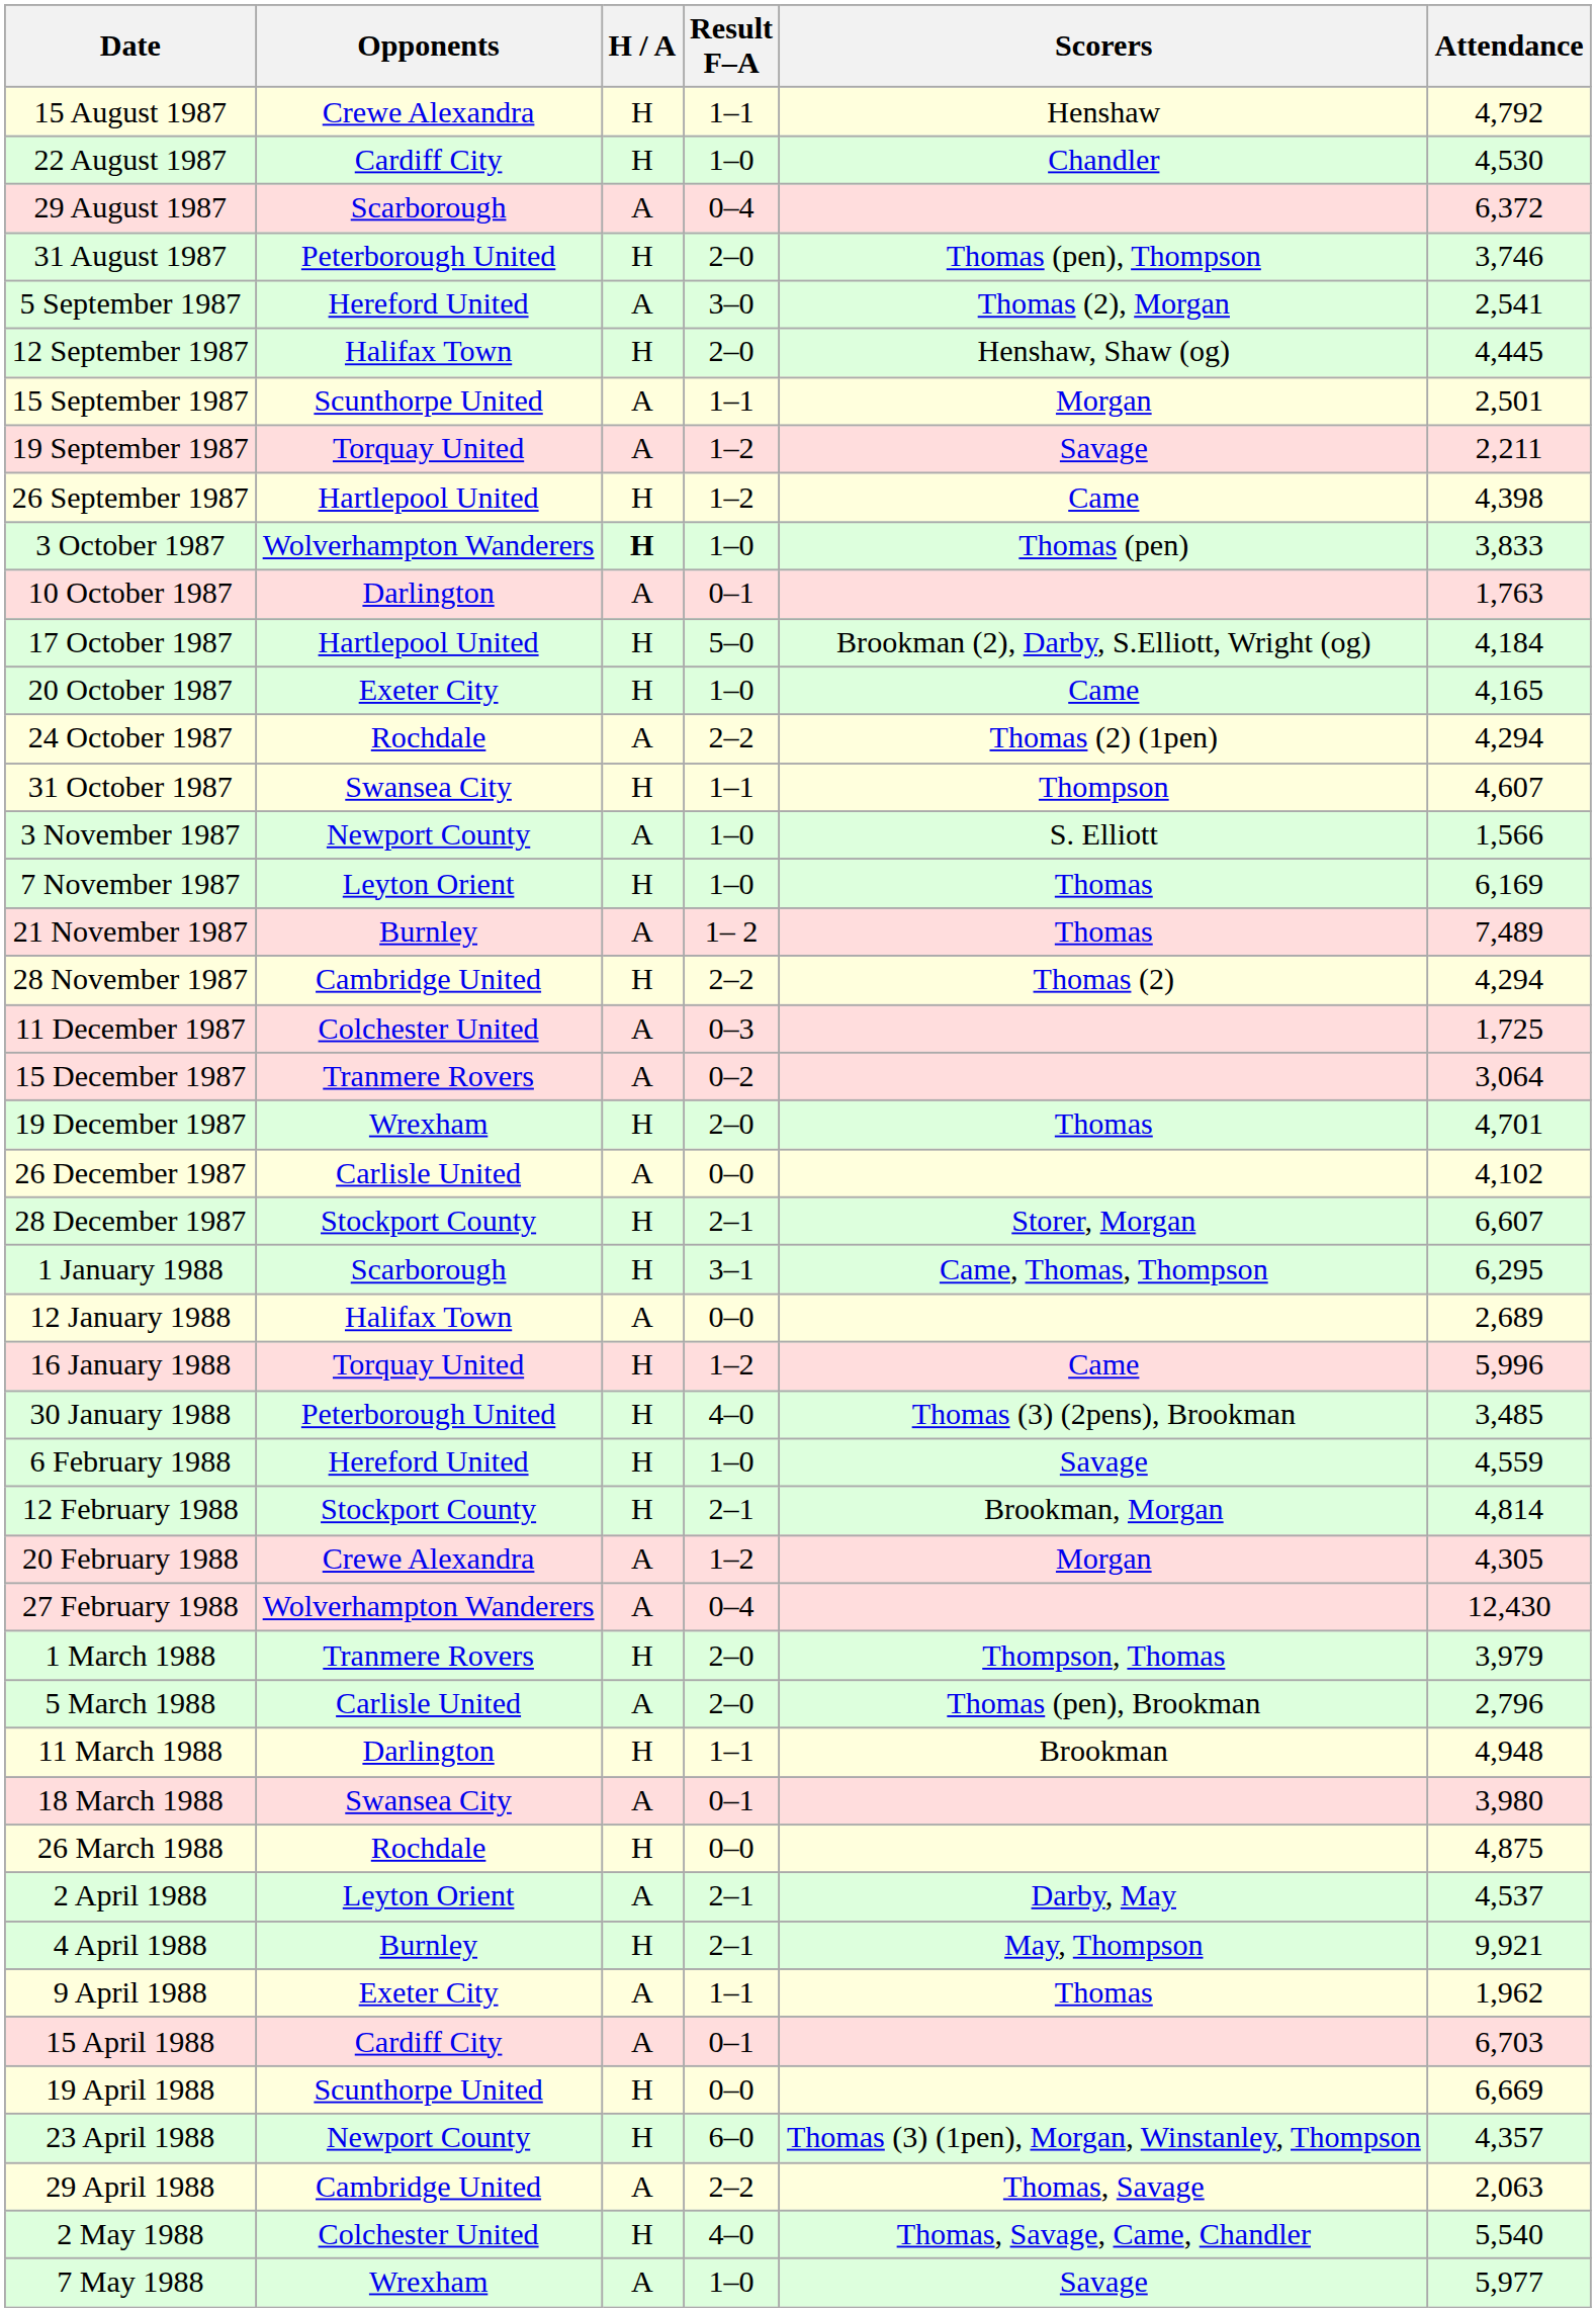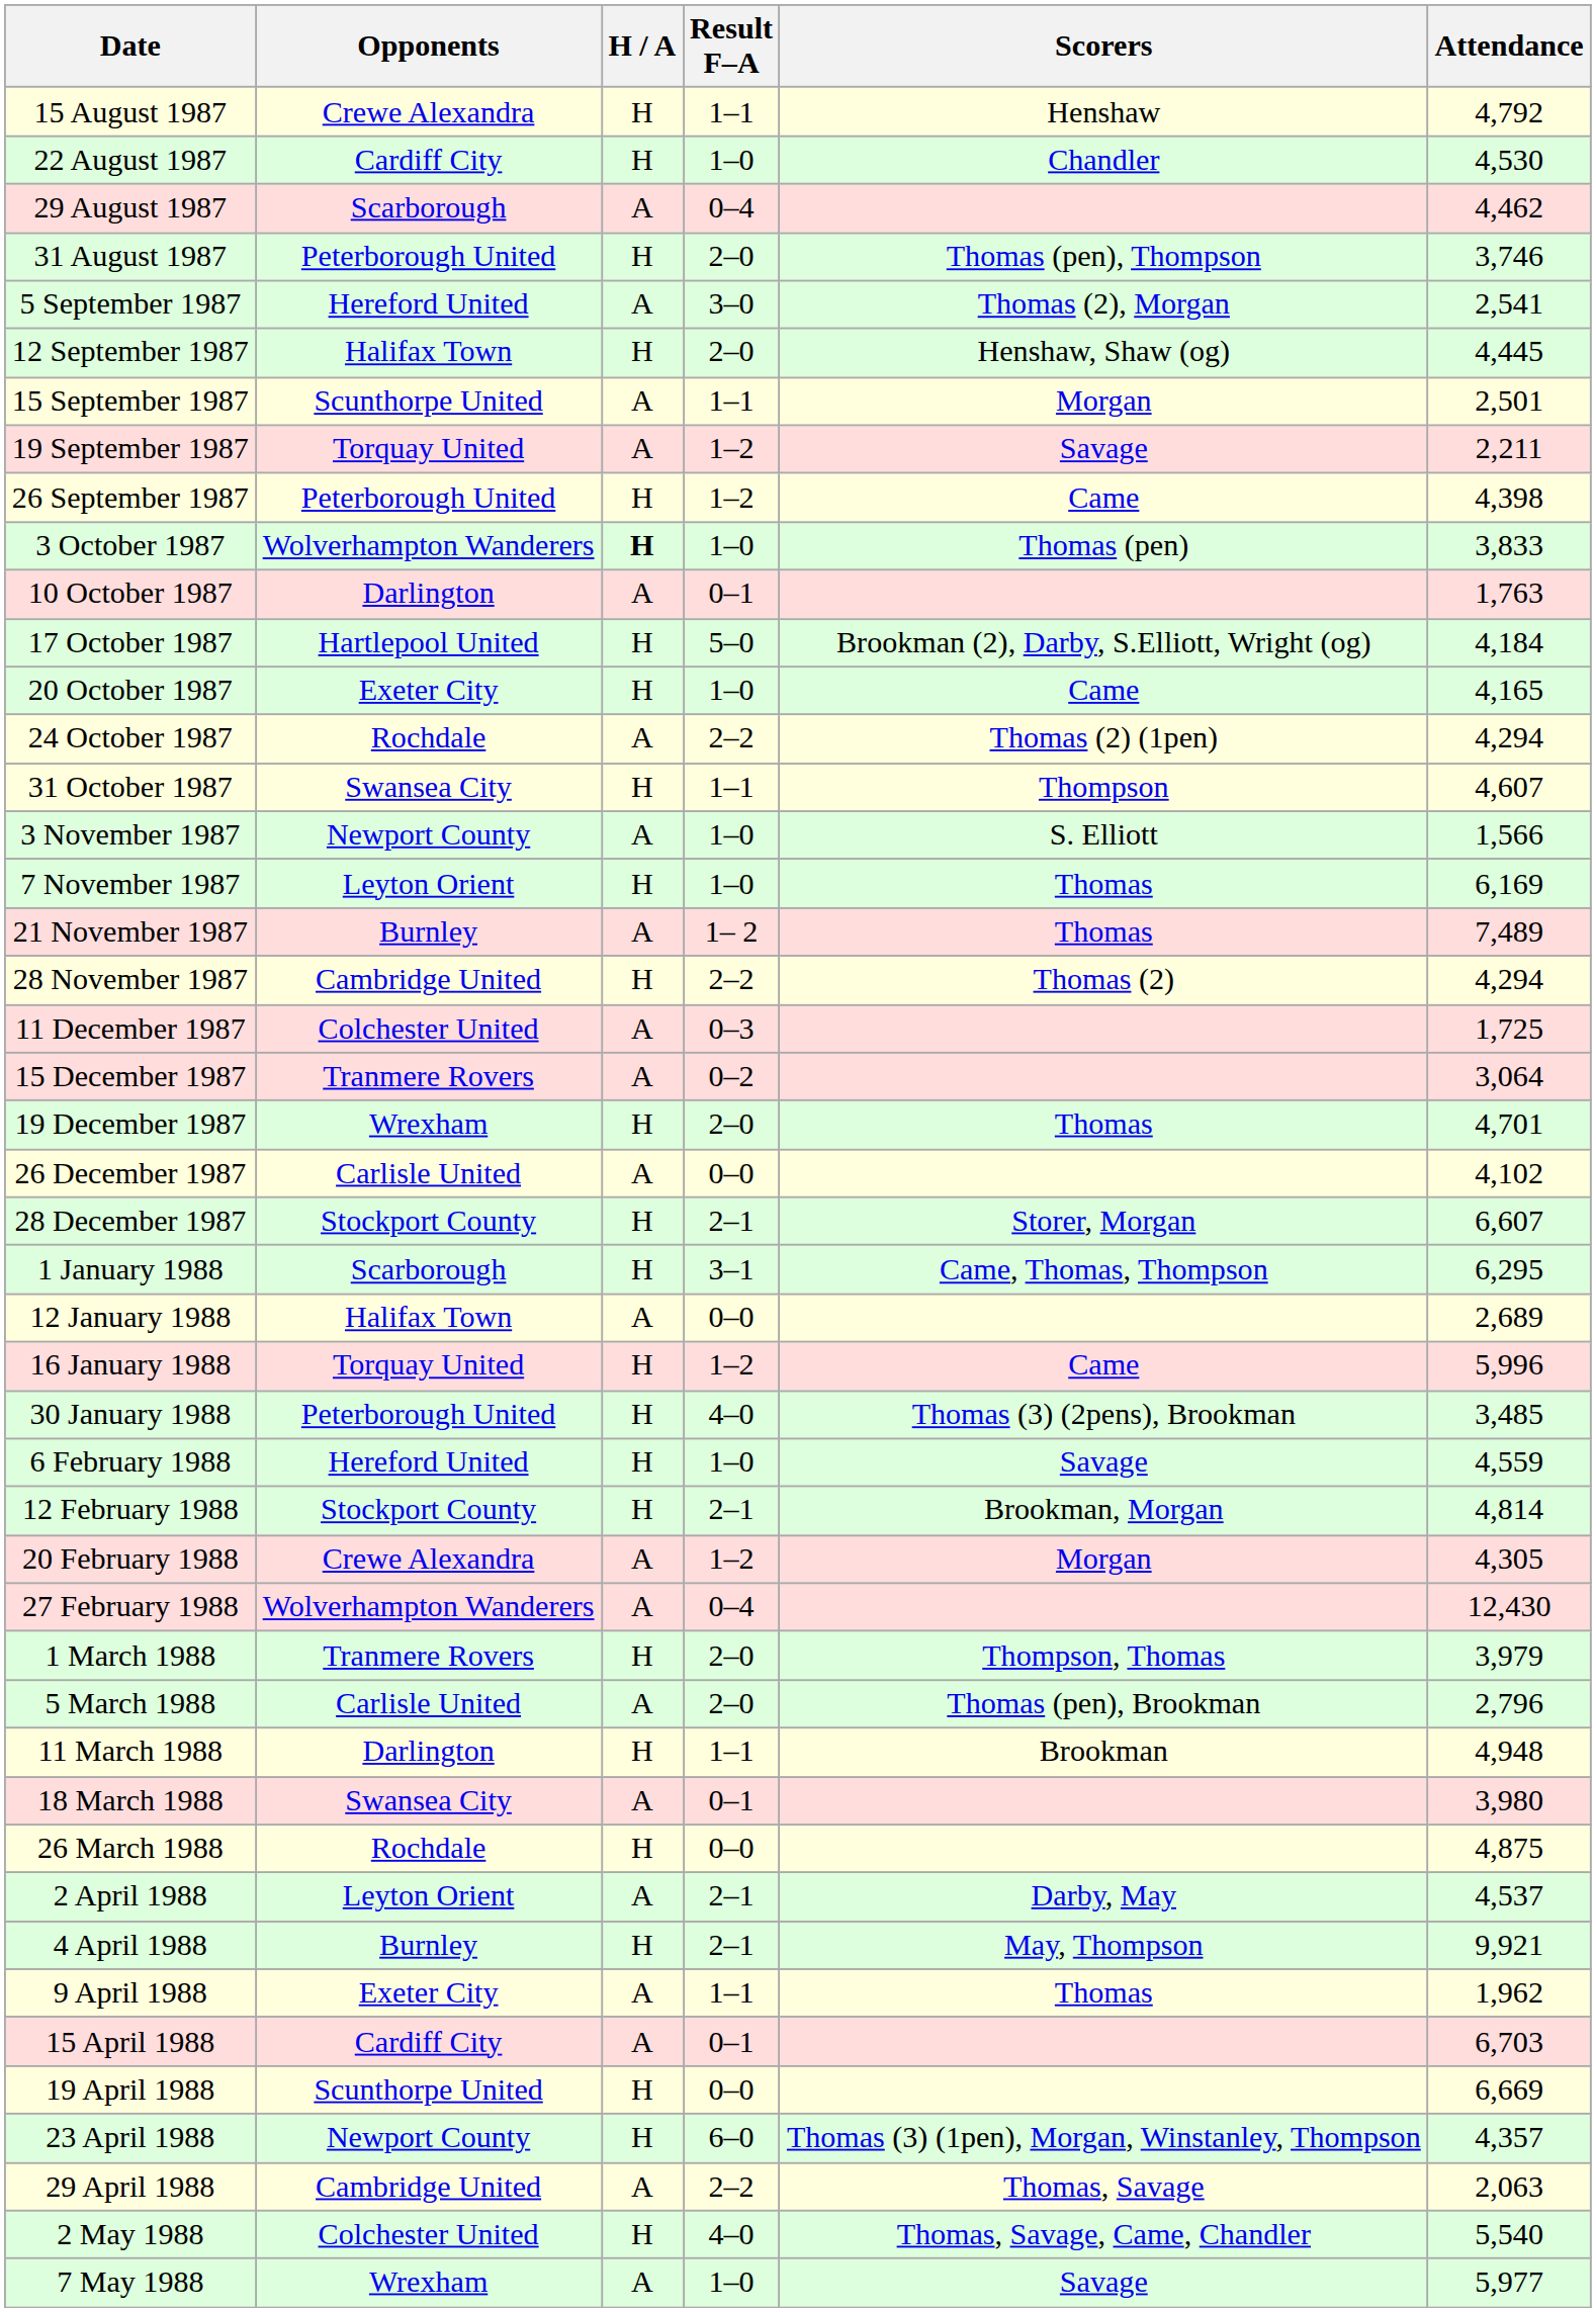29 August 1987 | Attendance: 6,372 -> 4,462
26 September 1987 | Opponents: Hartlepool United -> Peterborough United
